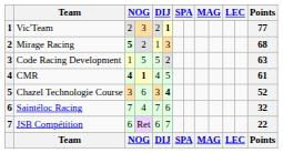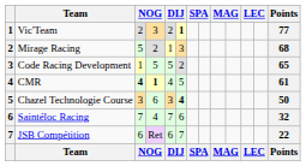Mirage Racing | column 3: bold -> normal
Code Racing Development | Points: 63 -> 65
Chazel Technologie Course | Points: 52 -> 50
